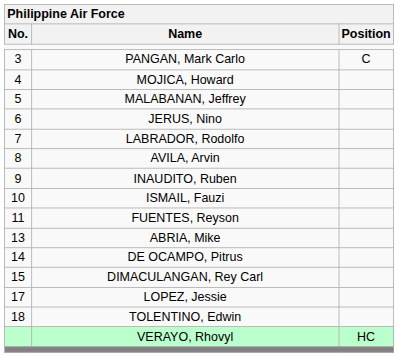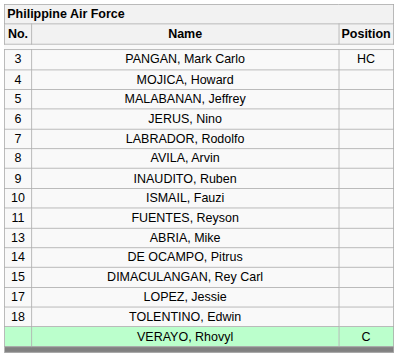PANGAN, Mark Carlo | Position: C -> HC
VERAYO, Rhovyl | Position: HC -> C
